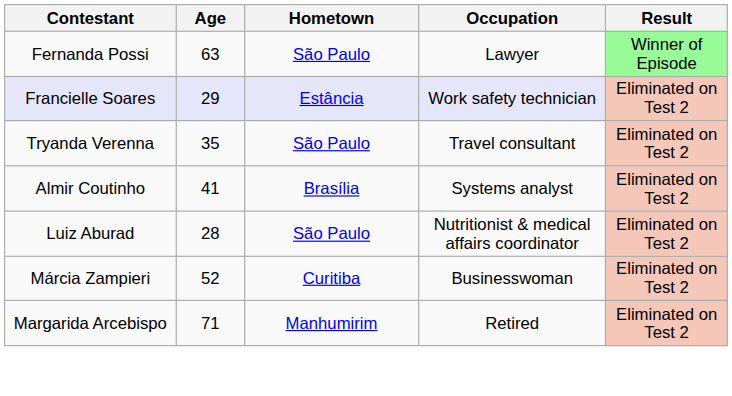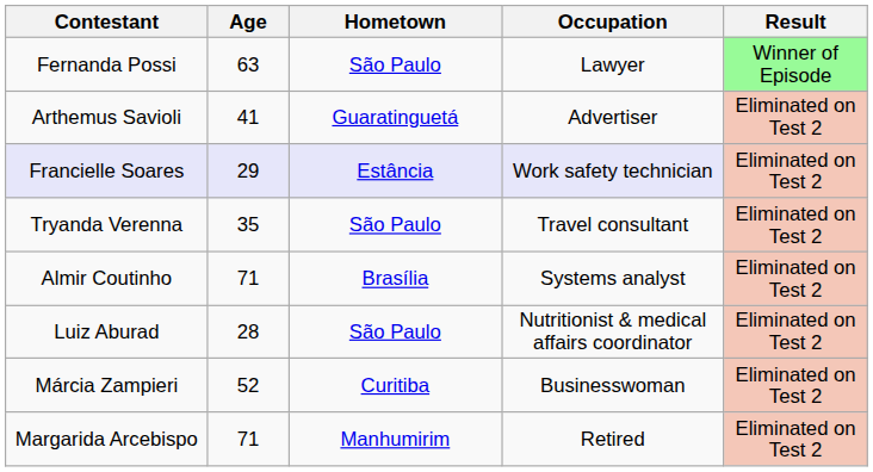+ row: Arthemus Savioli | 41 | Guaratinguetá | Advertiser | Eliminated on Test 2
Almir Coutinho | Age: 41 -> 71
